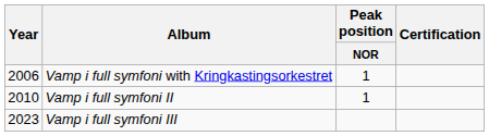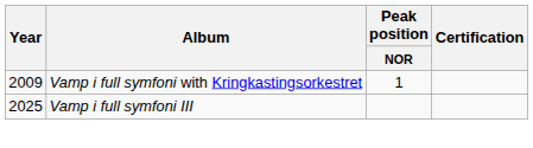Vamp i full symfoni with Kringkastingsorkestret | Year: 2006 -> 2009
- row: 2010 | Vamp i full symfoni II | 1
Vamp i full symfoni III | Year: 2023 -> 2025
